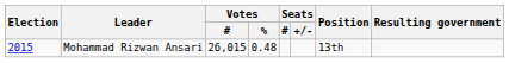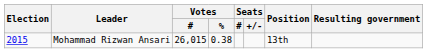Mohammad Rizwan Ansari | Votes / %: 0.48 -> 0.38
